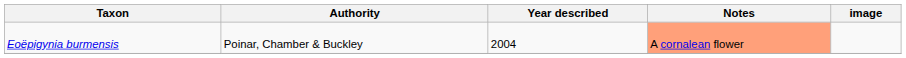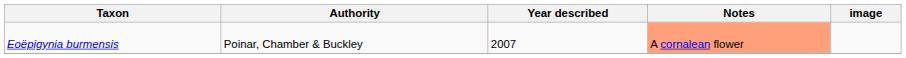Eoëpigynia burmensis | Year described: 2004 -> 2007
